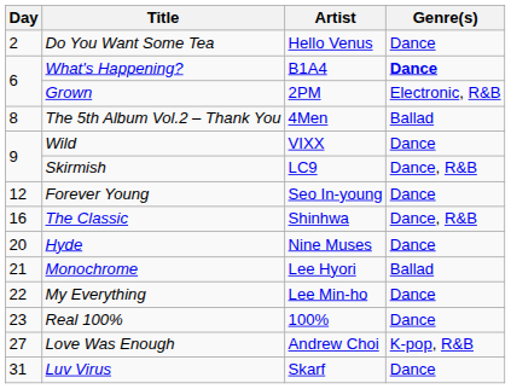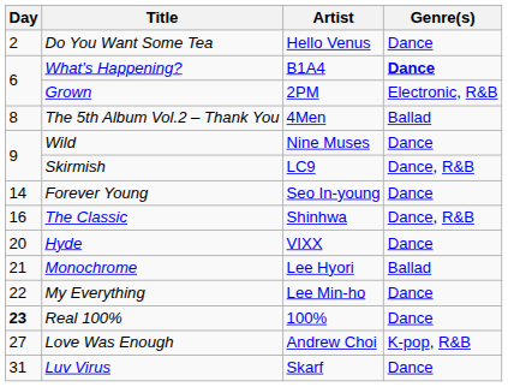Wild | Artist: VIXX -> Nine Muses
Forever Young | Day: 12 -> 14
Hyde | Artist: Nine Muses -> VIXX
Real 100% | Day: normal -> bold
